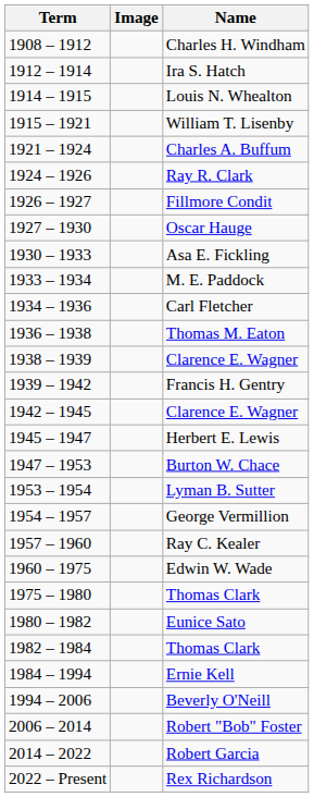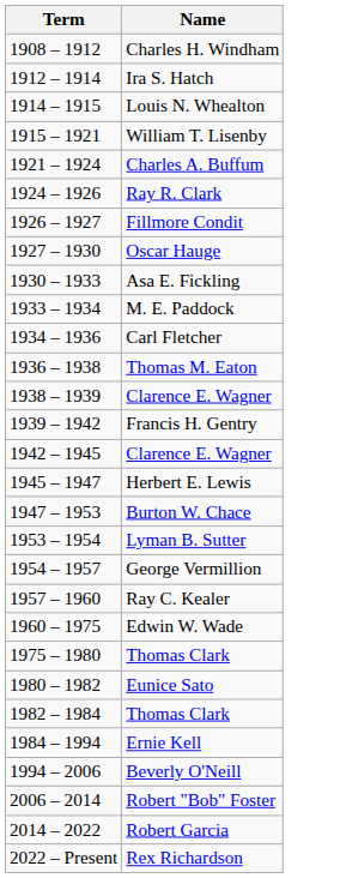- column: Image
